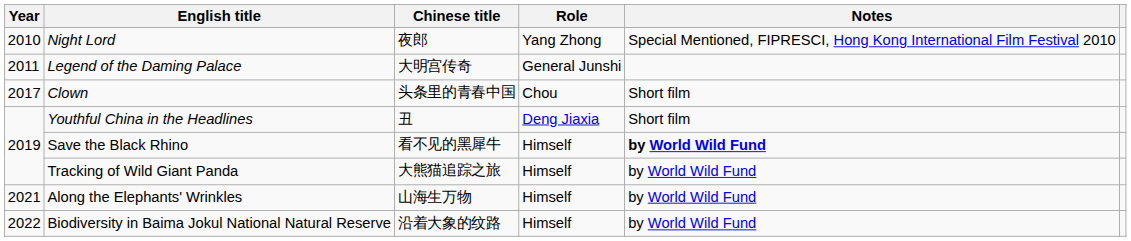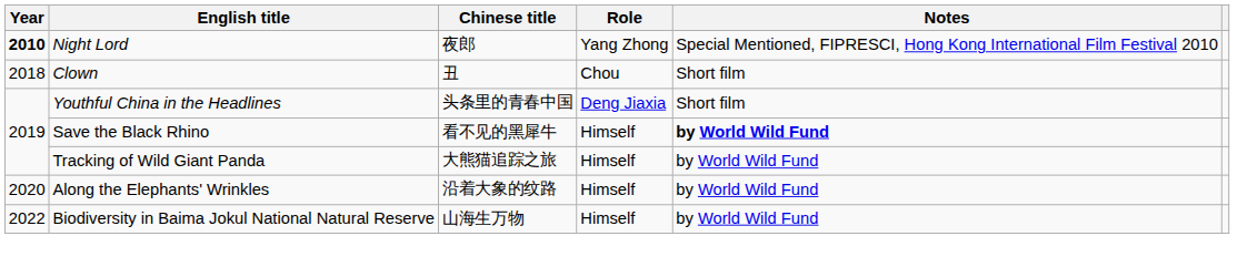Night Lord | Year: normal -> bold
- row: 2011 | Legend of the Daming Palace | 大明宫传奇 | General Junshi
Clown | Year: 2017 -> 2018
Clown | Chinese title: 头条里的青春中国 -> 丑
Youthful China in the Headlines | Chinese title: 丑 -> 头条里的青春中国
Along the Elephants' Wrinkles | Year: 2021 -> 2020
Along the Elephants' Wrinkles | Chinese title: 山海生万物 -> 沿着大象的纹路
Biodiversity in Baima Jokul National Natural Reserve | Chinese title: 沿着大象的纹路 -> 山海生万物
